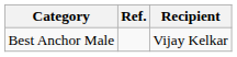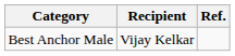columns swapped: Recipient <-> Ref.
